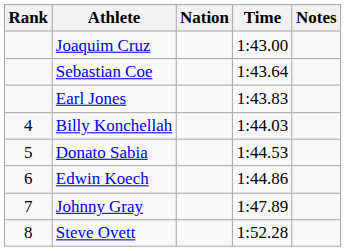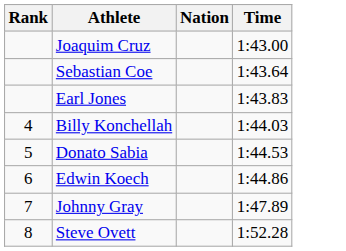- column: Notes
